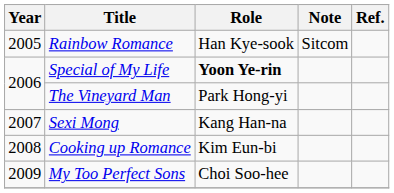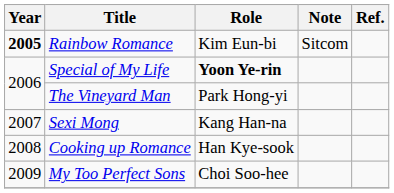Rainbow Romance | Year: normal -> bold
Rainbow Romance | Role: Han Kye-sook -> Kim Eun-bi
Cooking up Romance | Role: Kim Eun-bi -> Han Kye-sook
